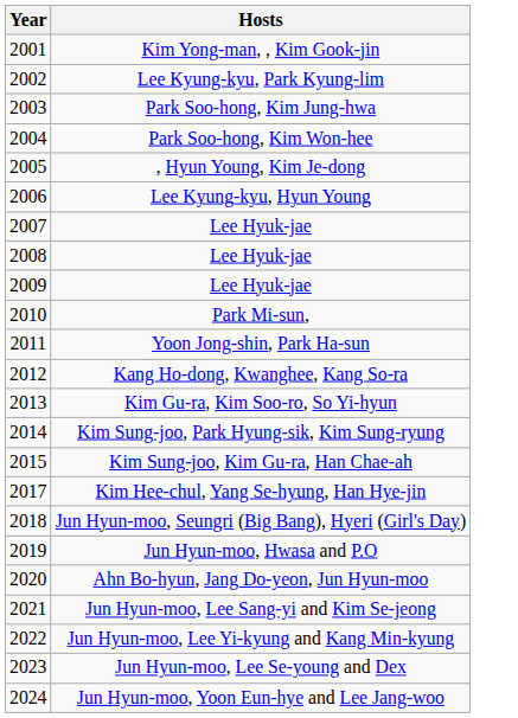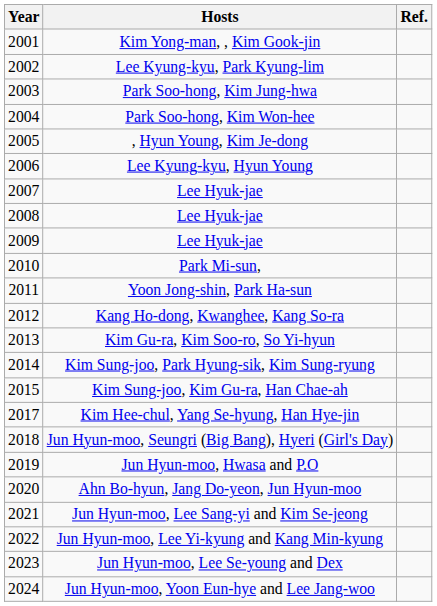+ column: Ref.
